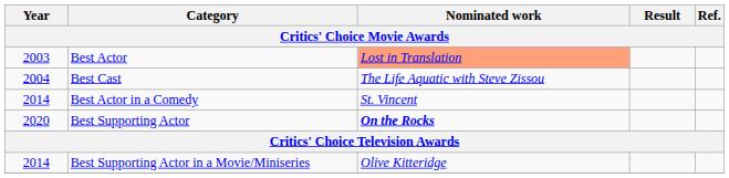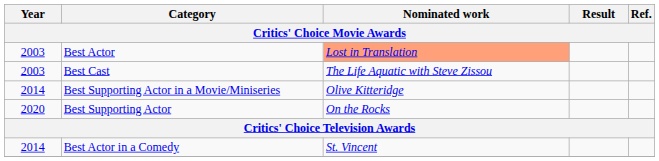Best Cast | Year: 2004 -> 2003
rows swapped: Best Actor in a Comedy <-> Best Supporting Actor in a Movie/Miniseries
Best Supporting Actor | Nominated work: bold -> normal
